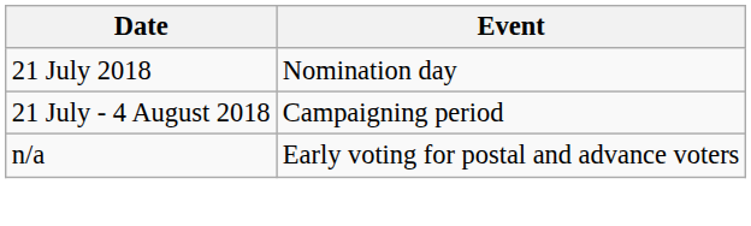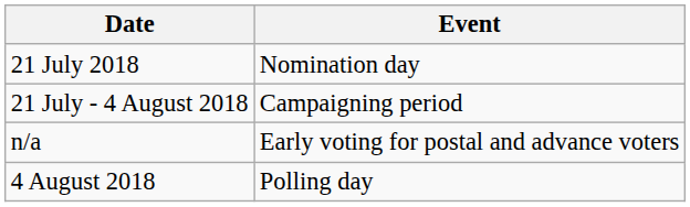+ row: 4 August 2018 | Polling day
